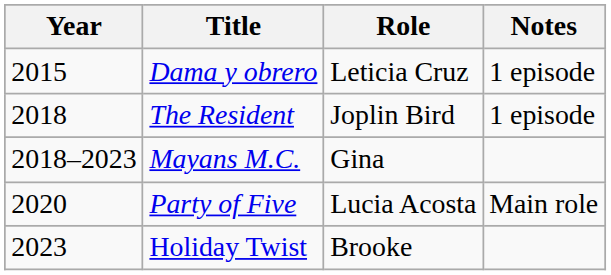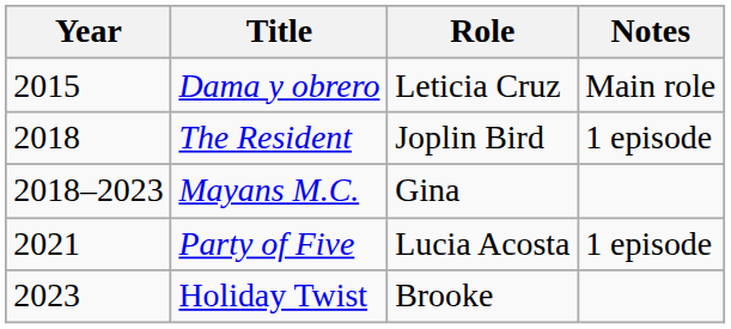Dama y obrero | Notes: 1 episode -> Main role
Party of Five | Year: 2020 -> 2021
Party of Five | Notes: Main role -> 1 episode
